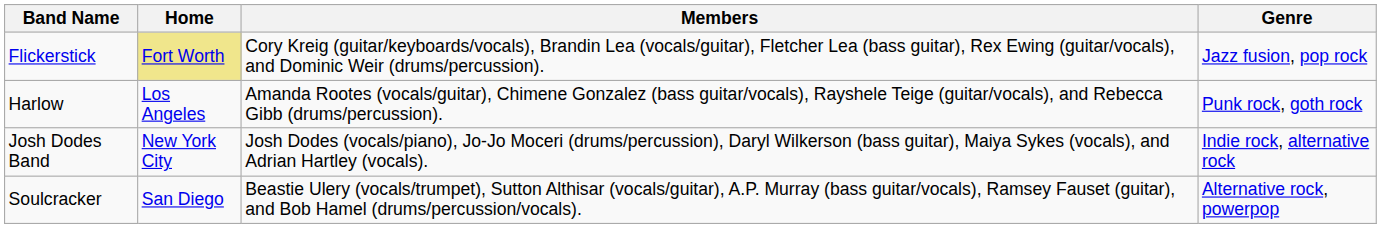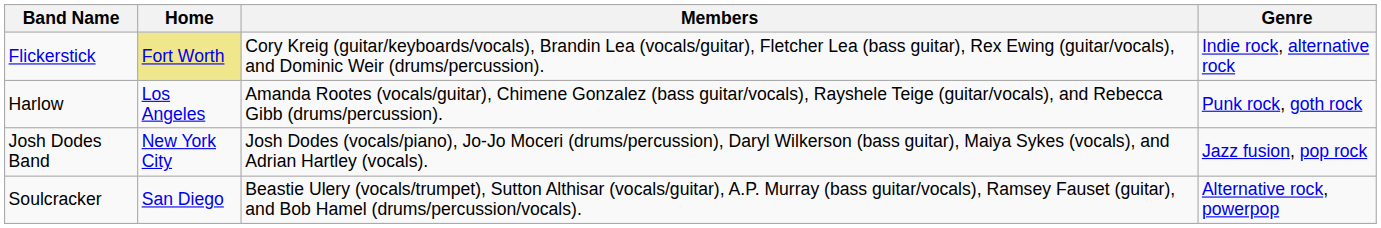Flickerstick | Genre: Jazz fusion, pop rock -> Indie rock, alternative rock
Josh Dodes Band | Genre: Indie rock, alternative rock -> Jazz fusion, pop rock
